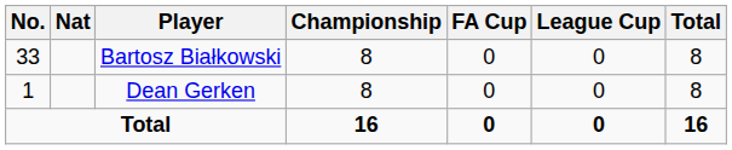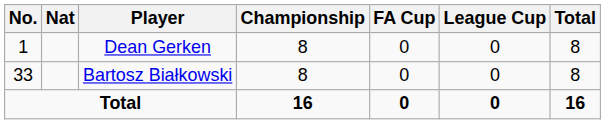rows swapped: Dean Gerken <-> Bartosz Białkowski
